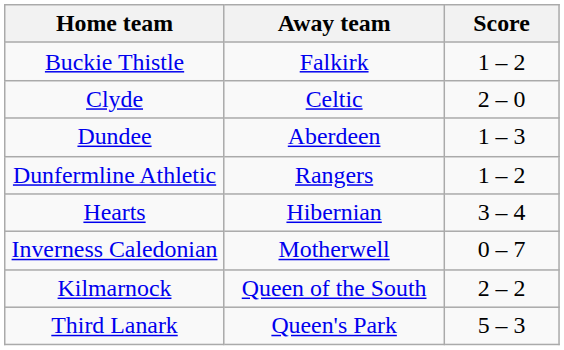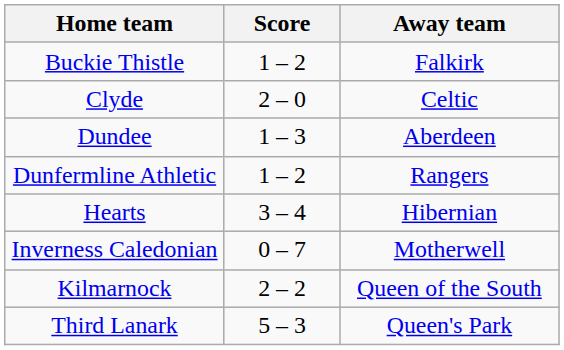columns swapped: Score <-> Away team
